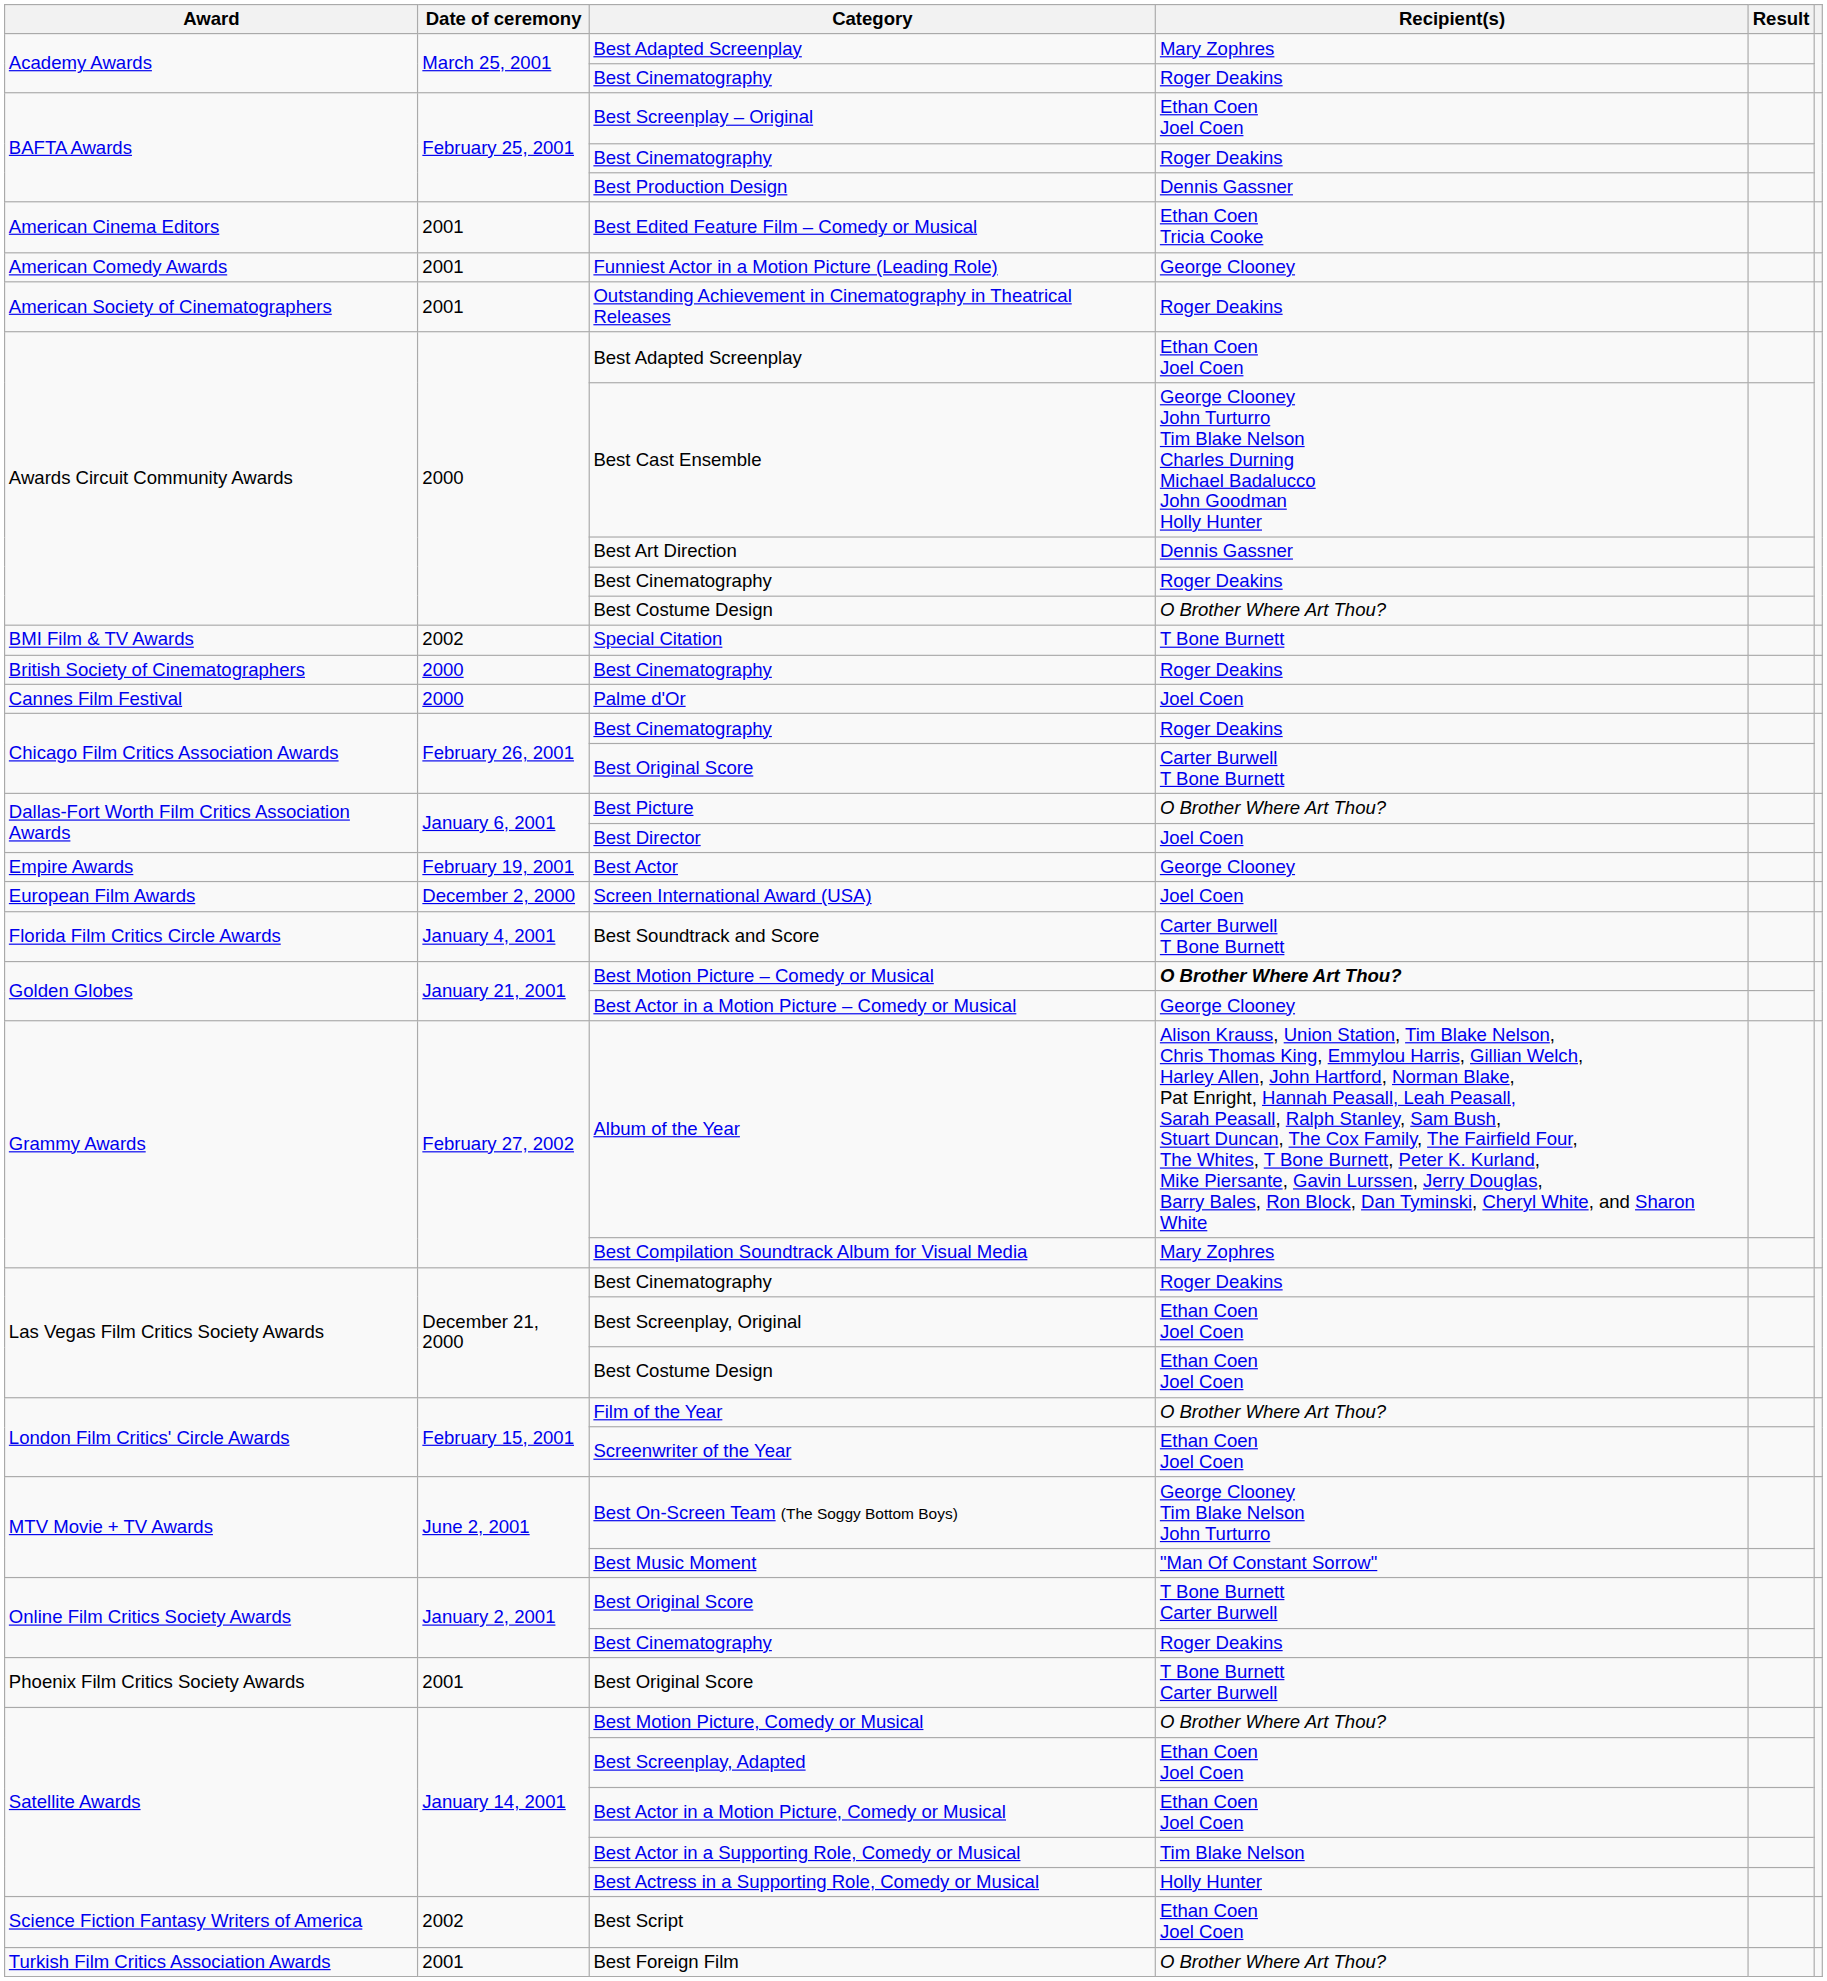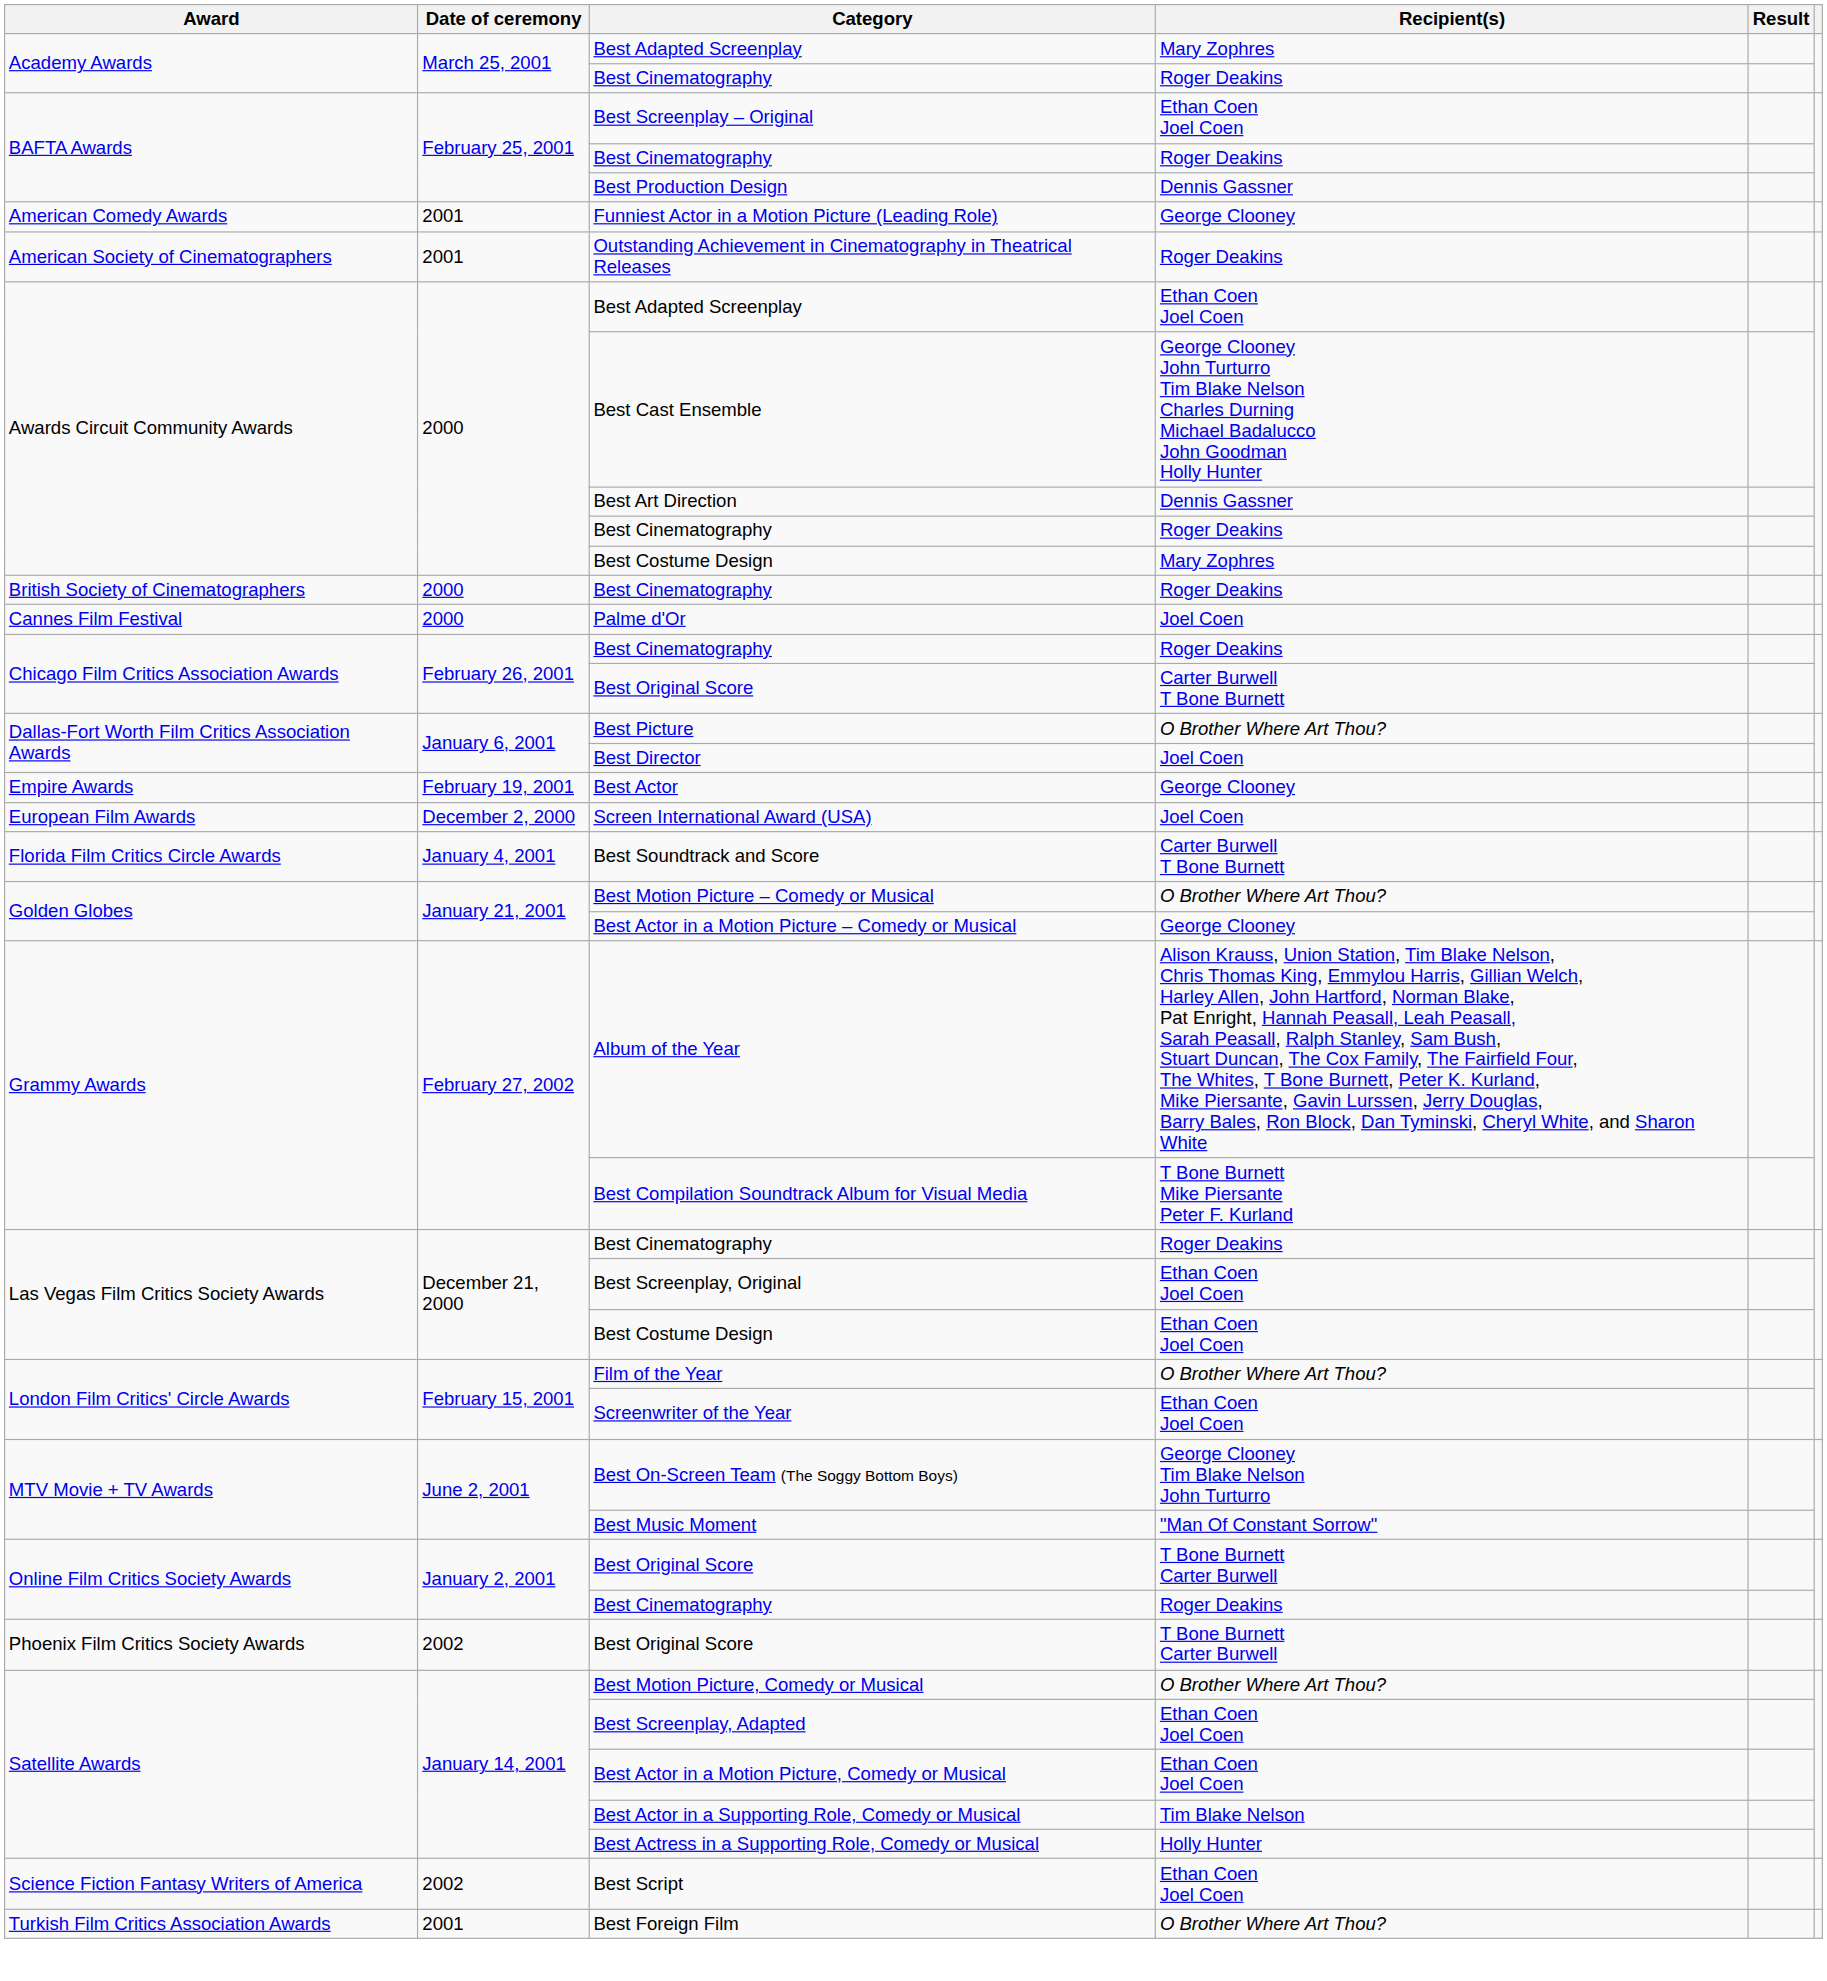- row: American Cinema Editors | 2001 | Best Edited Feature Film – Comedy or Musical | Ethan Coen Tricia Cooke
Awards Circuit Community Awards / Best Costume Design | Recipient(s): O Brother Where Art Thou? -> Mary Zophres
- row: BMI Film & TV Awards | 2002 | Special Citation | T Bone Burnett
Best Motion Picture – Comedy or Musical | Recipient(s): bold -> normal
Best Compilation Soundtrack Album for Visual Media | Recipient(s): Mary Zophres -> T Bone Burnett Mike Piersante Peter F. Kurland
Phoenix Film Critics Society Awards / Best Original Score | Date of ceremony: 2001 -> 2002
